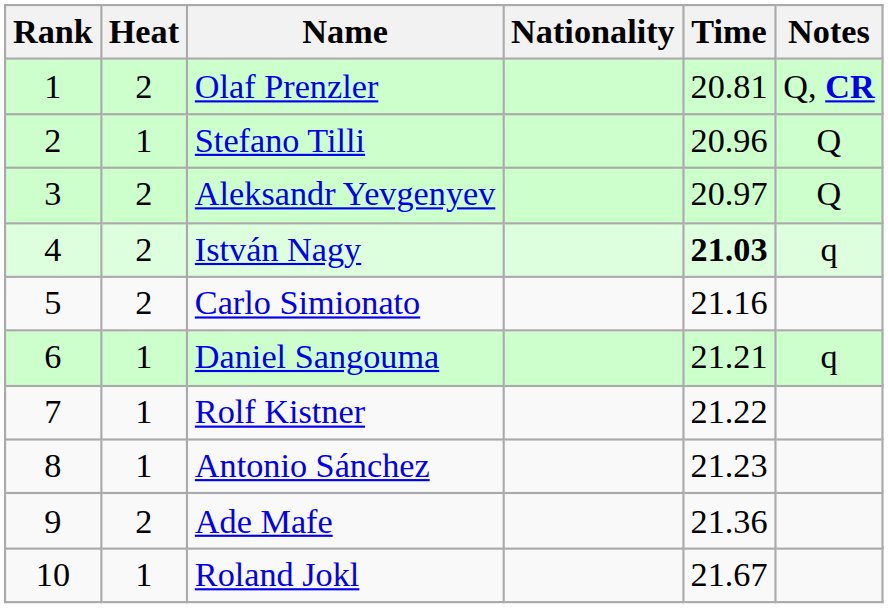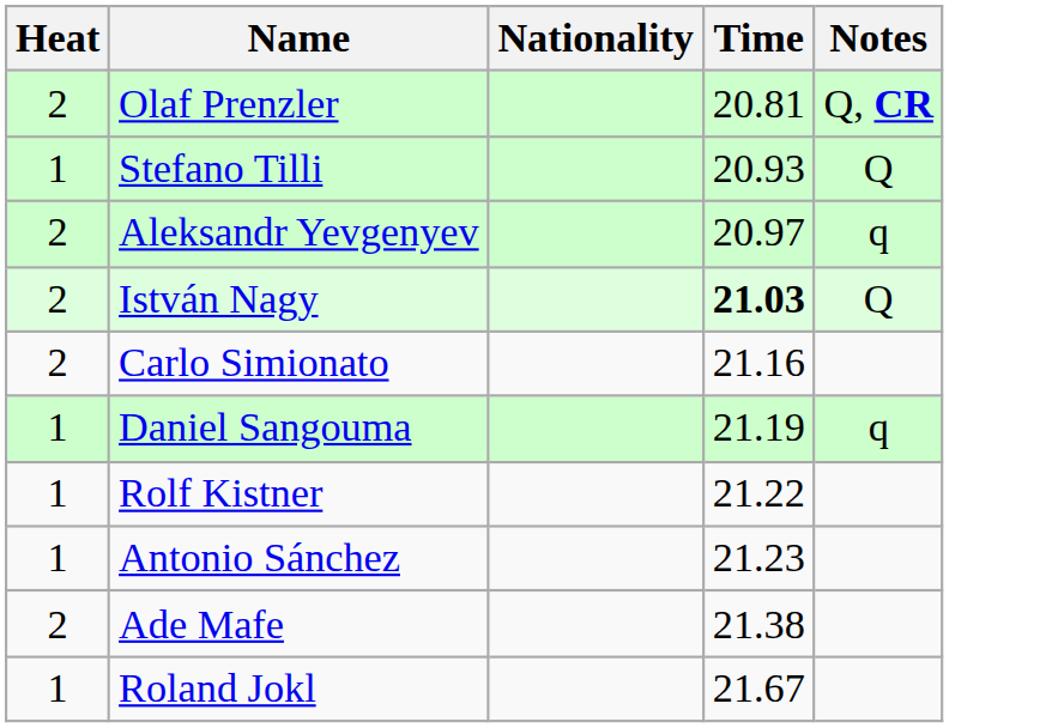- column: Rank | 1 | 2 | 3 | 4 | 5 | 6 | 7 | 8 | 9 | 10
Stefano Tilli | Time: 20.96 -> 20.93
Aleksandr Yevgenyev | Notes: Q -> q
István Nagy | Notes: q -> Q
Daniel Sangouma | Time: 21.21 -> 21.19
Ade Mafe | Time: 21.36 -> 21.38
